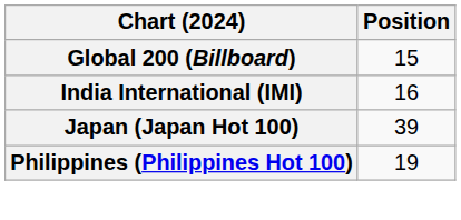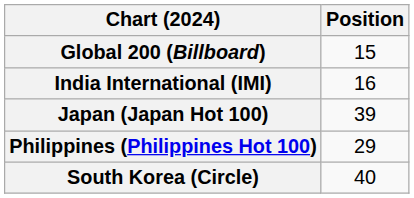Philippines (Philippines Hot 100) | Position: 19 -> 29
+ row: South Korea (Circle) | 40
